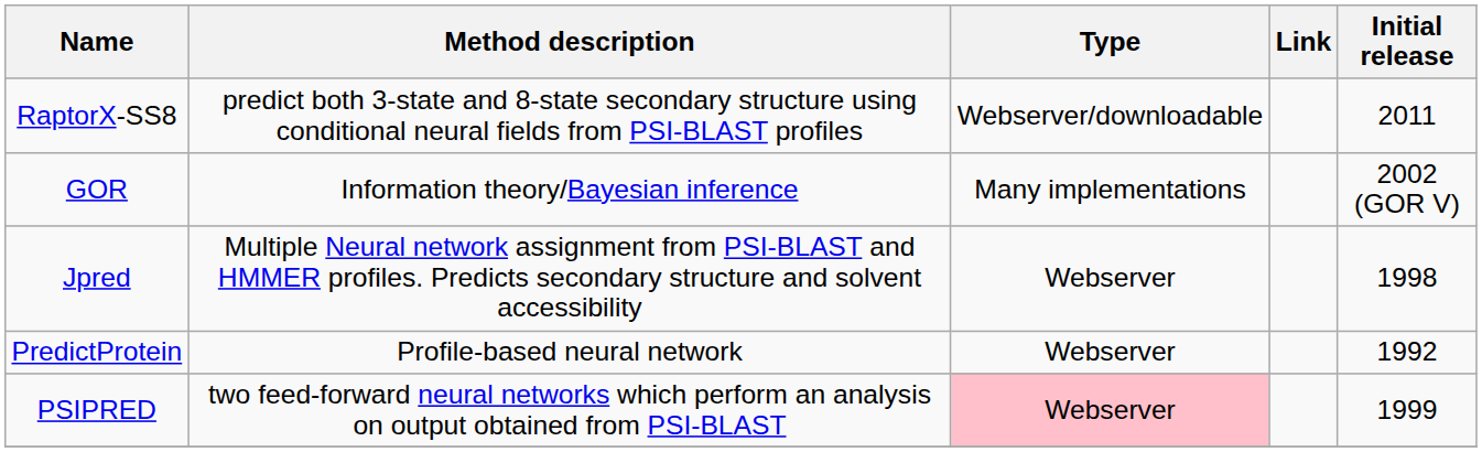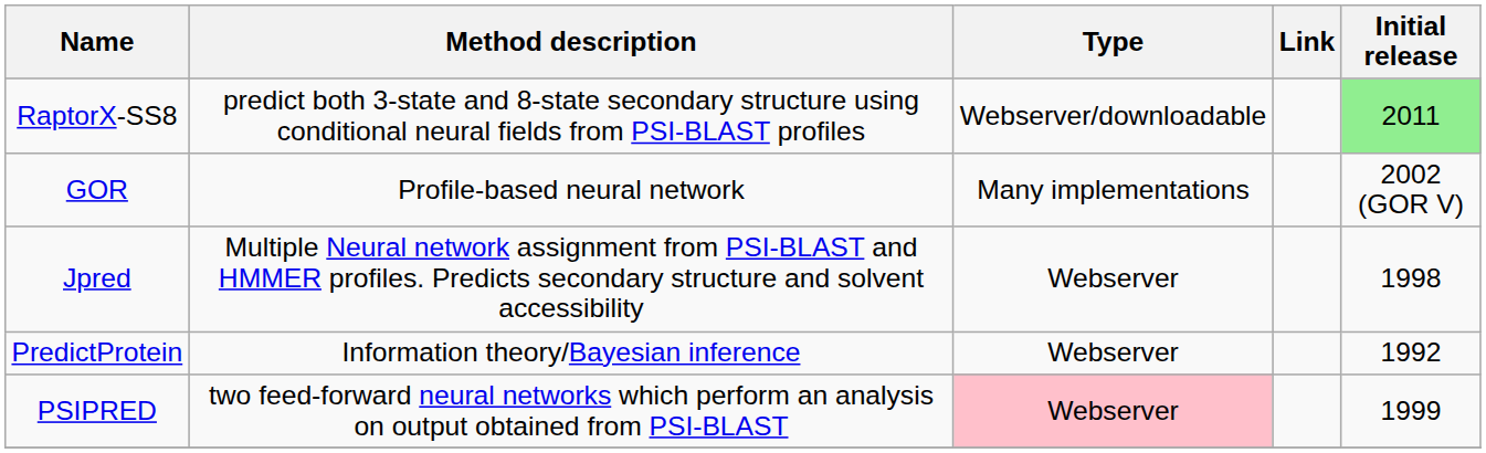RaptorX-SS8 | Initial release: no background -> lightgreen background
GOR | Method description: Information theory/Bayesian inference -> Profile-based neural network
PredictProtein | Method description: Profile-based neural network -> Information theory/Bayesian inference
